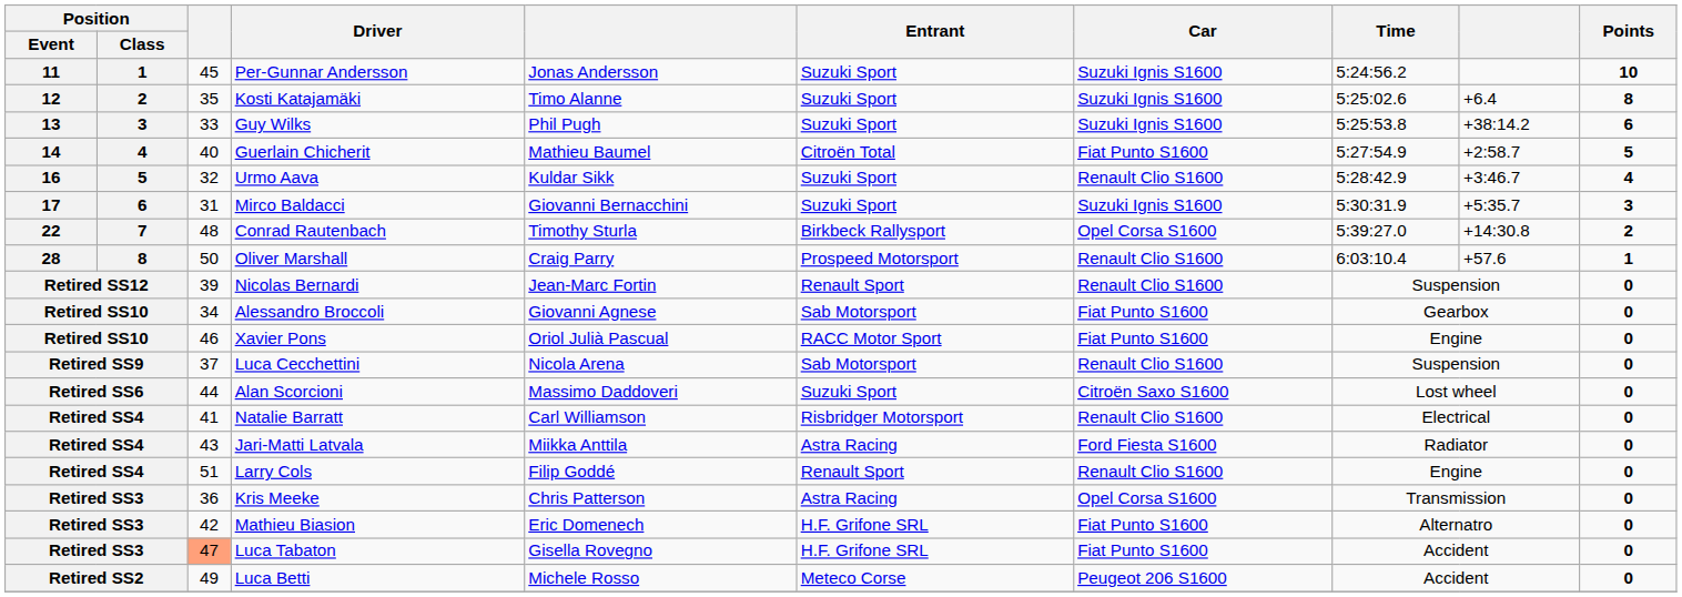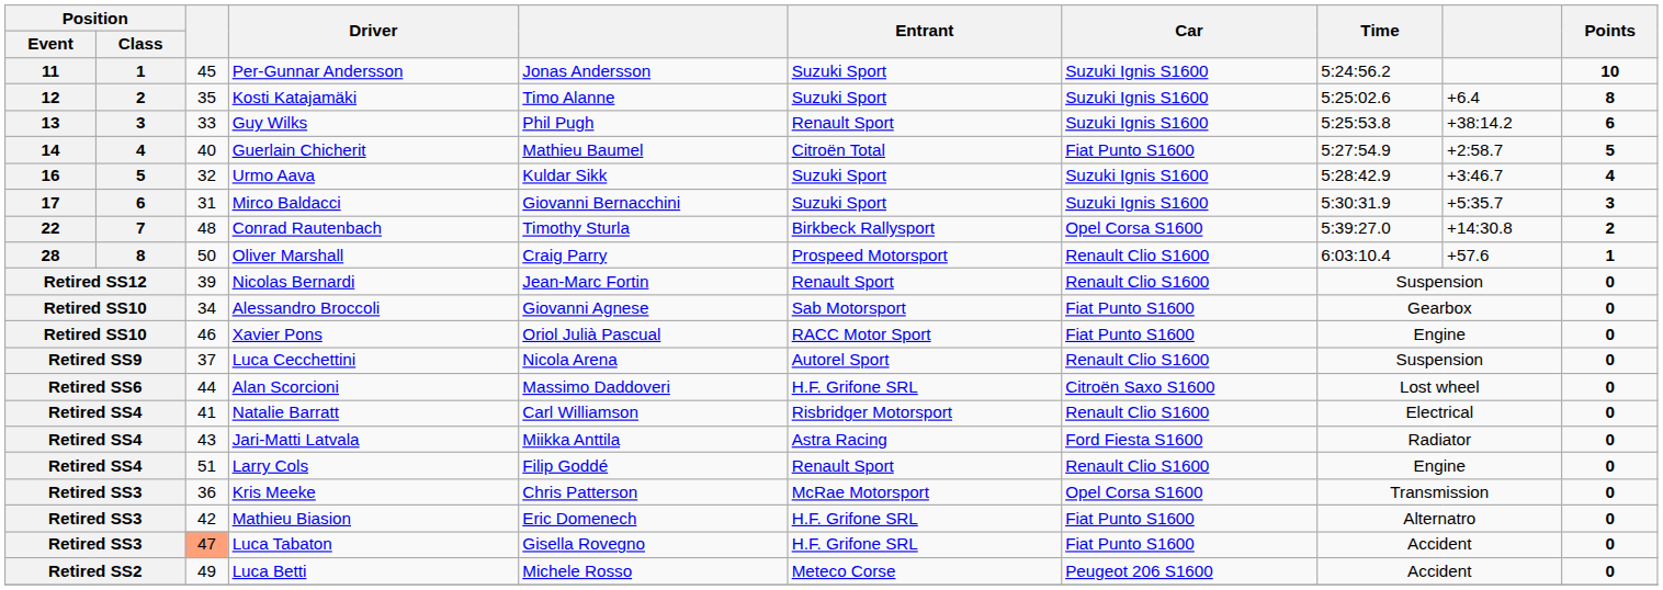Guy Wilks | Entrant: Suzuki Sport -> Renault Sport
Urmo Aava | Car: Renault Clio S1600 -> Suzuki Ignis S1600
Luca Cecchettini | Entrant: Sab Motorsport -> Autorel Sport
Alan Scorcioni | Entrant: Suzuki Sport -> H.F. Grifone SRL
Kris Meeke | Entrant: Astra Racing -> McRae Motorsport
